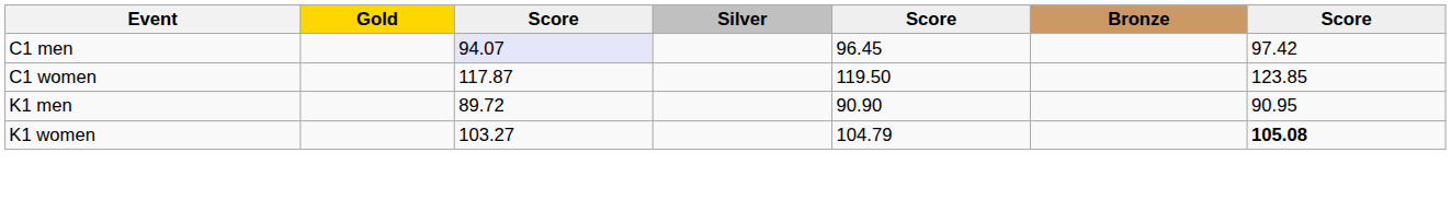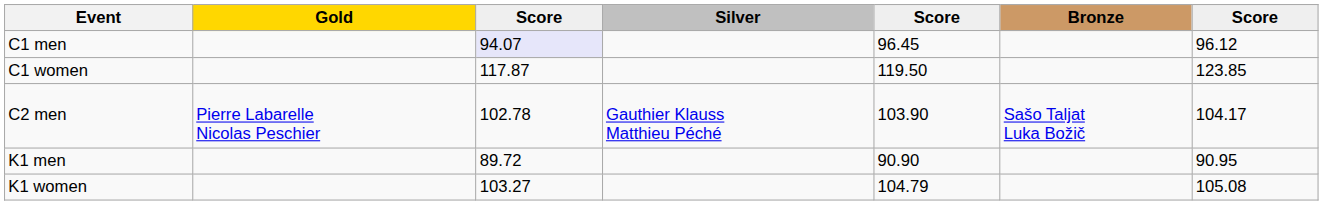C1 men | column 7: 97.42 -> 96.12
+ row: C2 men | Pierre Labarelle Nicolas Peschier | 102.78 | Gauthier Klauss Matthieu Péché | 103.90 | Sašo Taljat Luka Božič | 104.17
K1 women | column 7: bold -> normal
